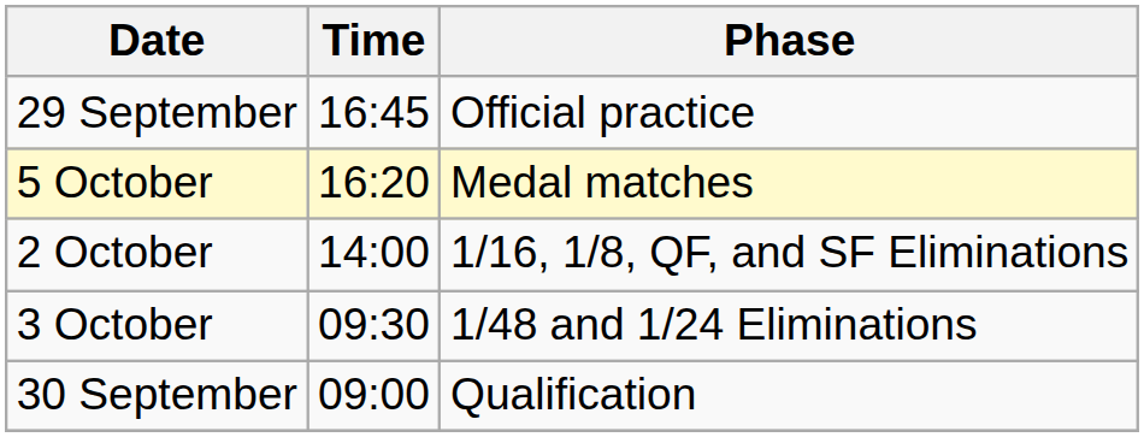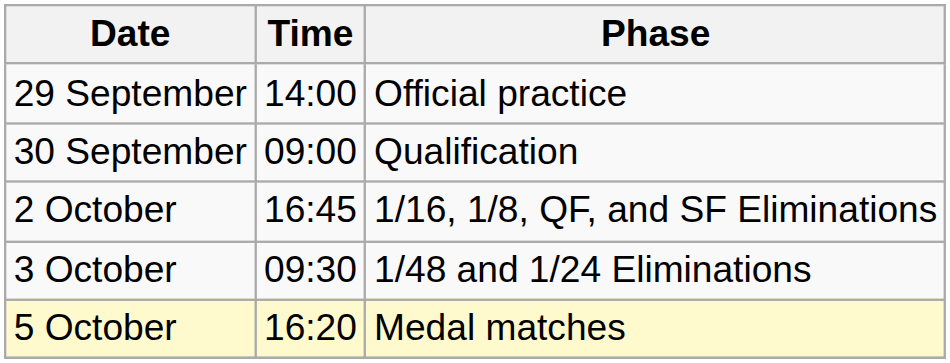29 September | Time: 16:45 -> 14:00
rows swapped: 30 September <-> 5 October
2 October | Time: 14:00 -> 16:45
